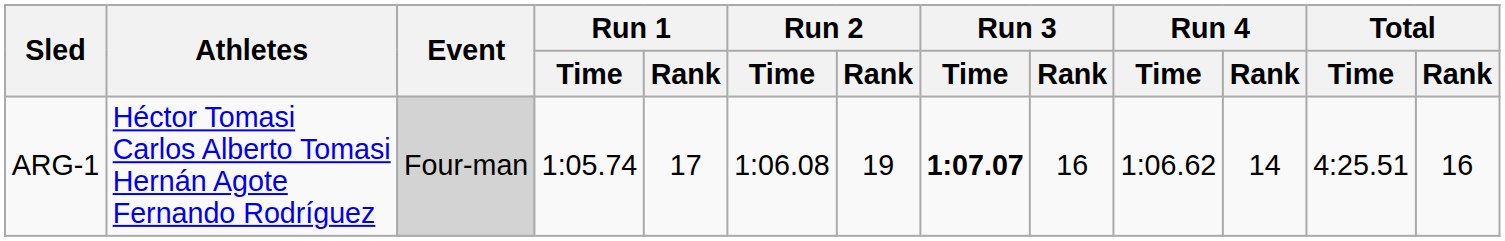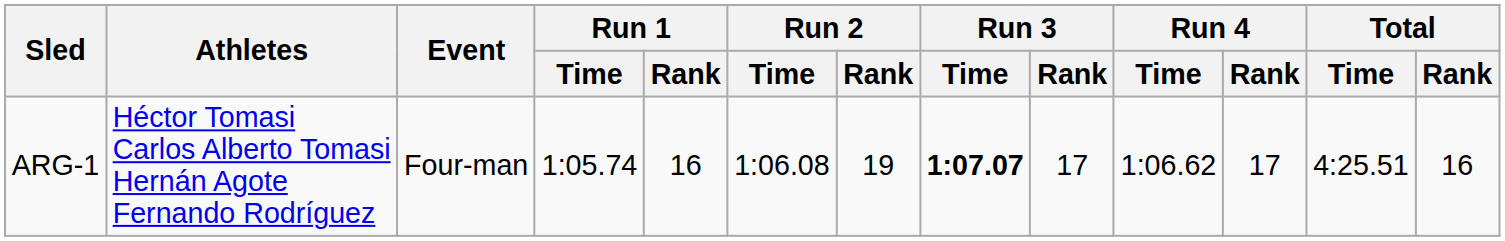ARG-1 | Event: lightgrey background -> no background
ARG-1 | Run 1 / Rank: 17 -> 16
ARG-1 | Run 3 / Rank: 16 -> 17
ARG-1 | Run 4 / Rank: 14 -> 17
